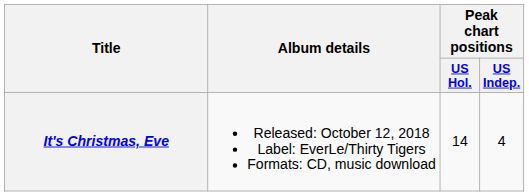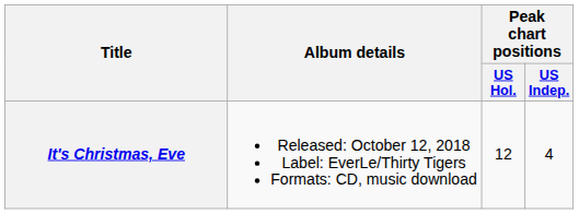It's Christmas, Eve | Peak chart positions / US Hol.: 14 -> 12
